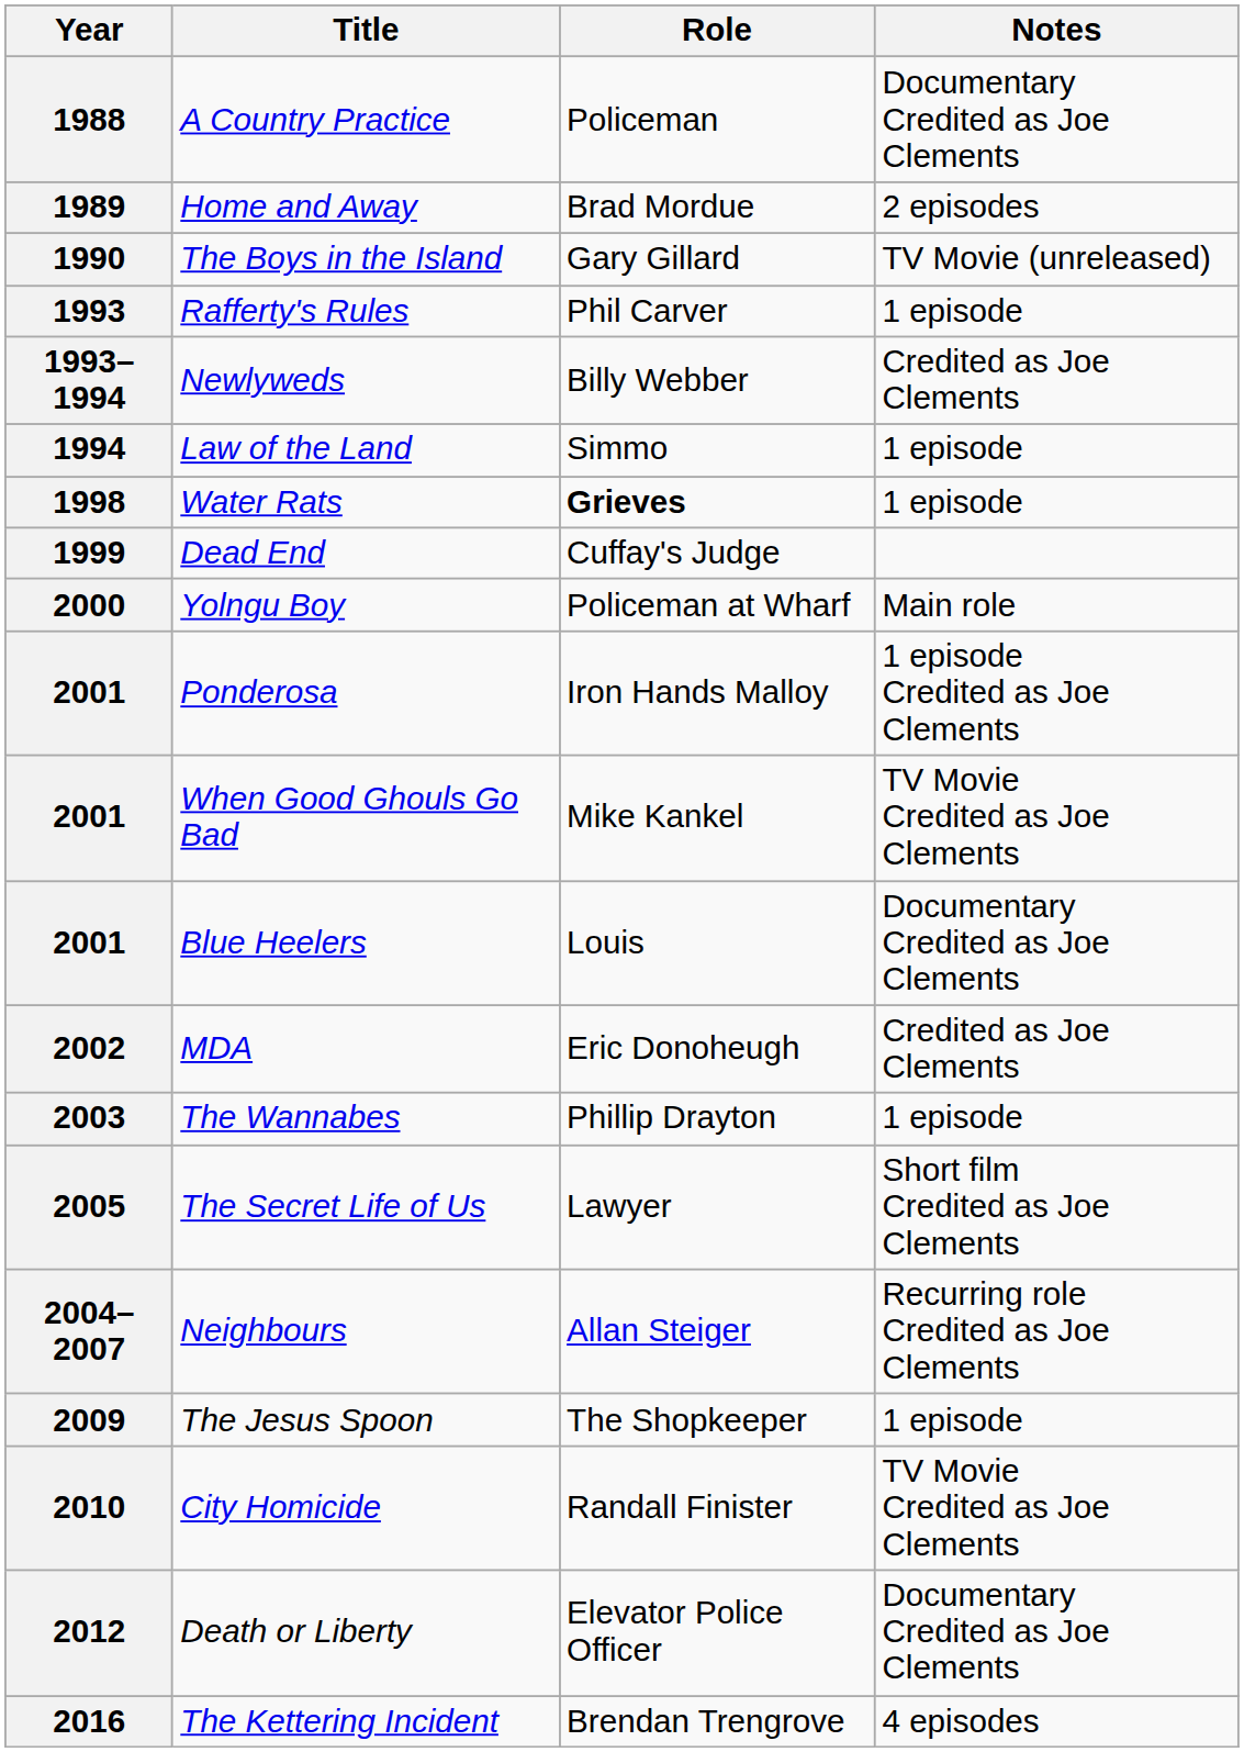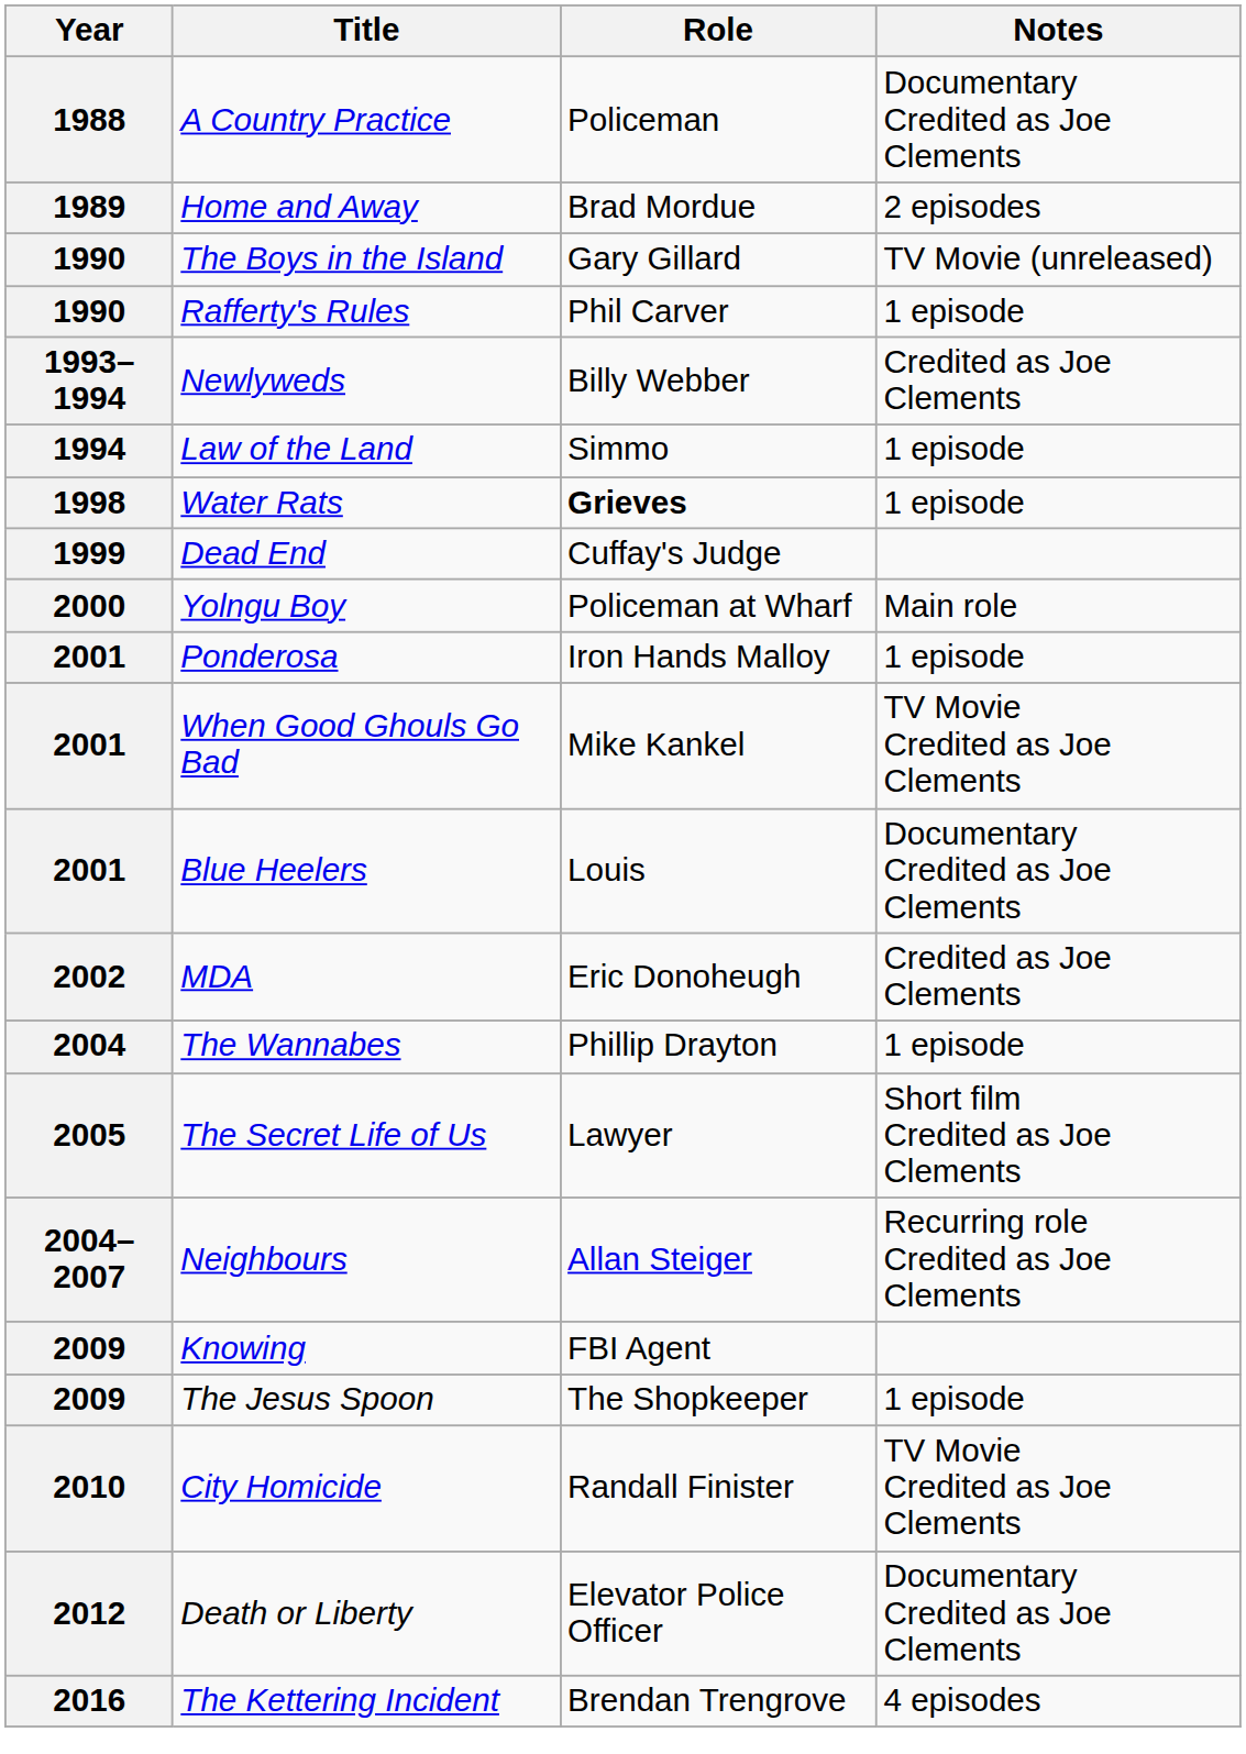Rafferty's Rules | Year: 1993 -> 1990
Ponderosa | Notes: 1 episode Credited as Joe Clements -> 1 episode
The Wannabes | Year: 2003 -> 2004
+ row: 2009 | Knowing | FBI Agent
